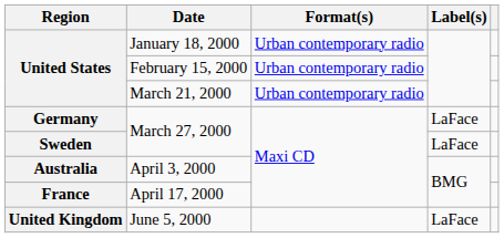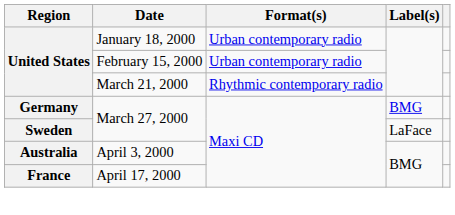March 21, 2000 | Format(s): Urban contemporary radio -> Rhythmic contemporary radio
Germany / March 27, 2000 | Label(s): LaFace -> BMG
- row: United Kingdom | June 5, 2000 | LaFace
